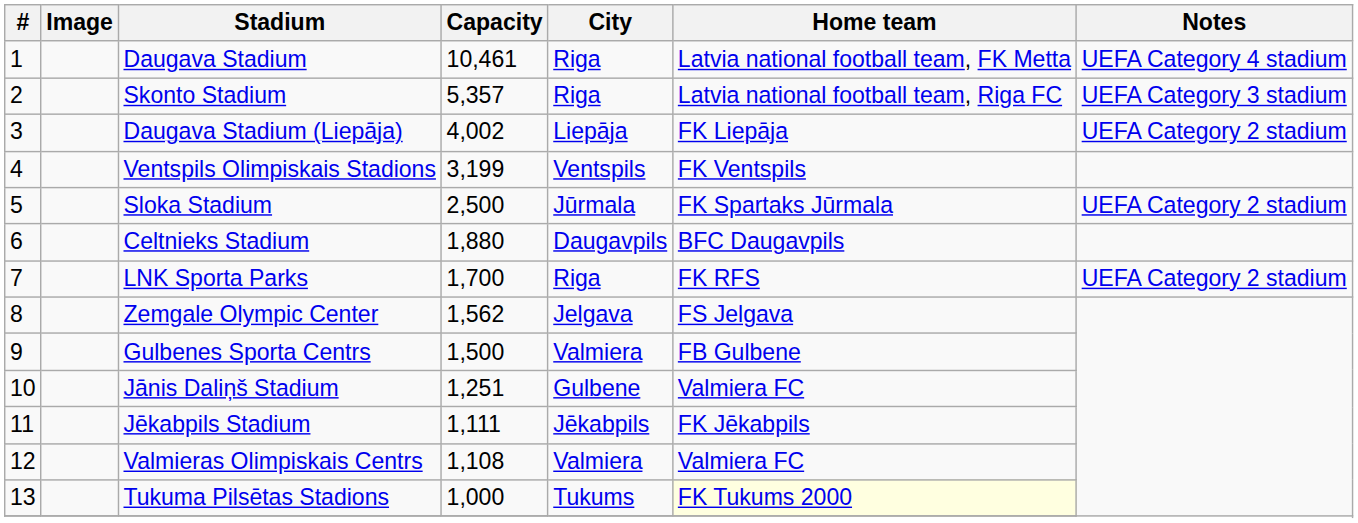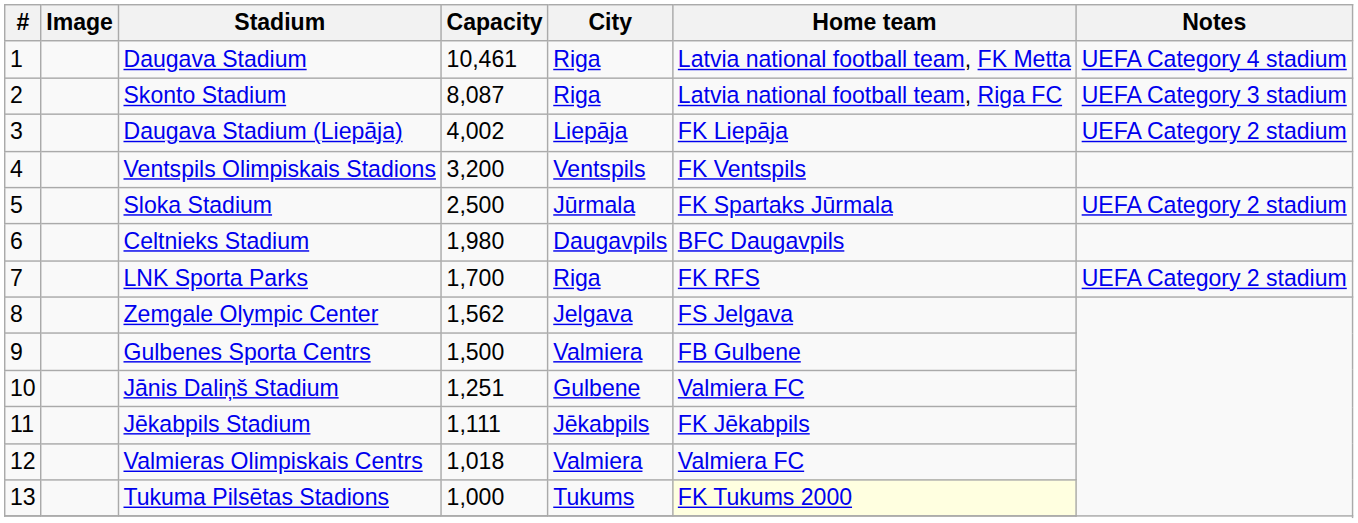Skonto Stadium | Capacity: 5,357 -> 8,087
Ventspils Olimpiskais Stadions | Capacity: 3,199 -> 3,200
Celtnieks Stadium | Capacity: 1,880 -> 1,980
Valmieras Olimpiskais Centrs | Capacity: 1,108 -> 1,018
